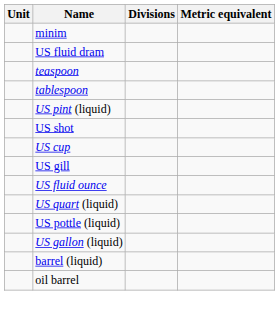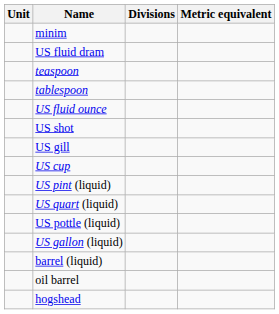rows swapped: US fluid ounce <-> US pint (liquid)
rows swapped: US gill <-> US cup
+ row: hogshead
